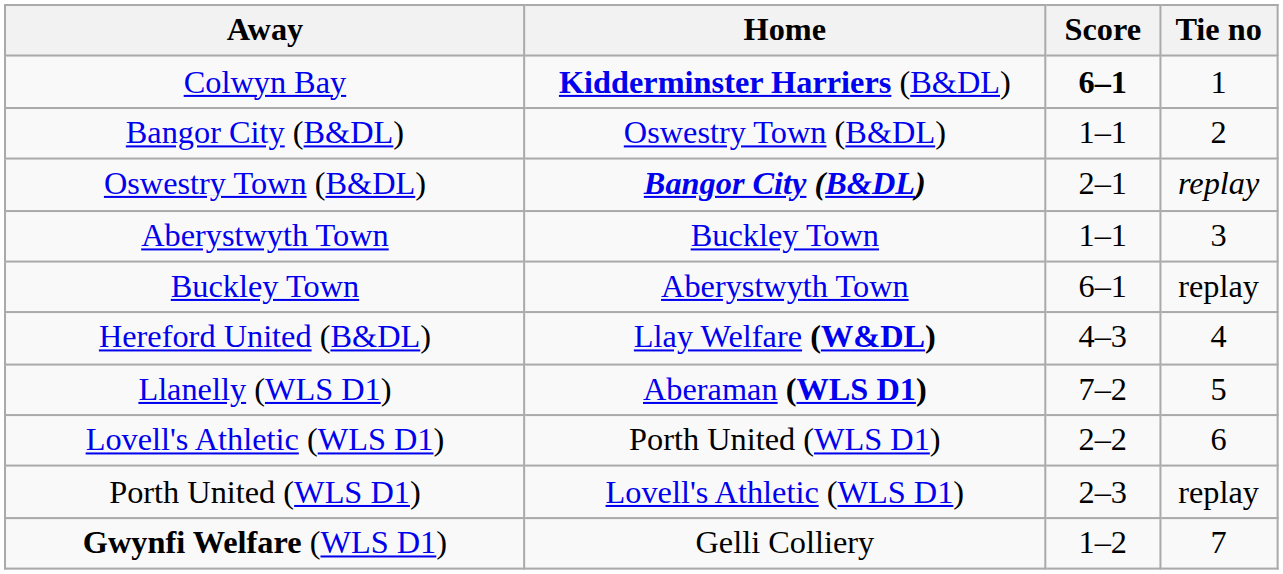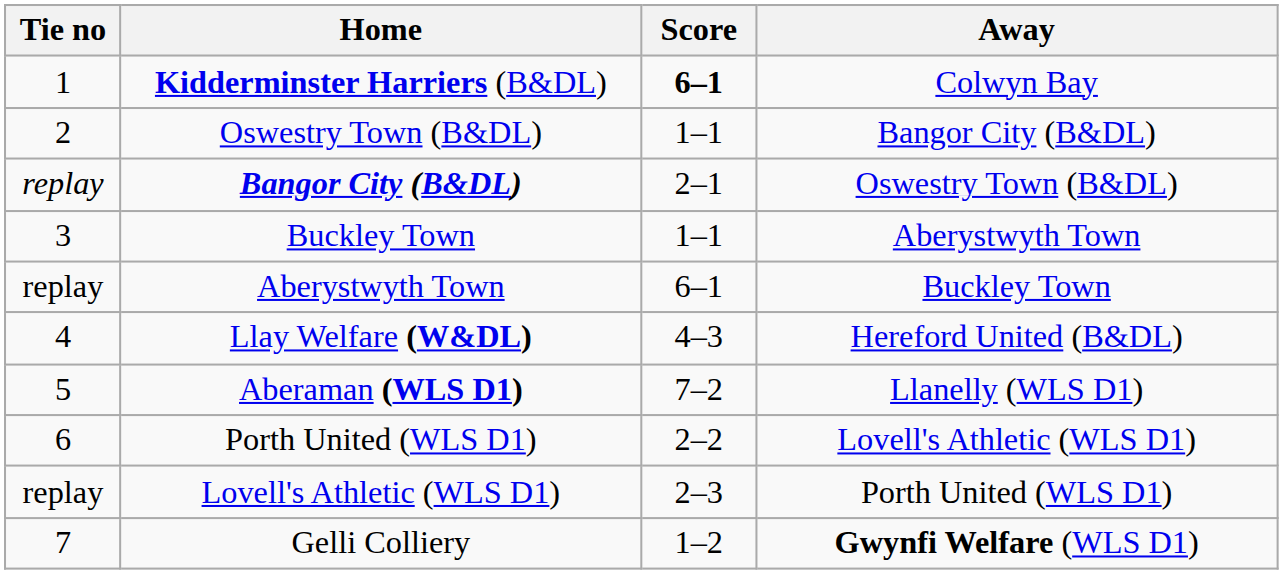columns swapped: Tie no <-> Away
